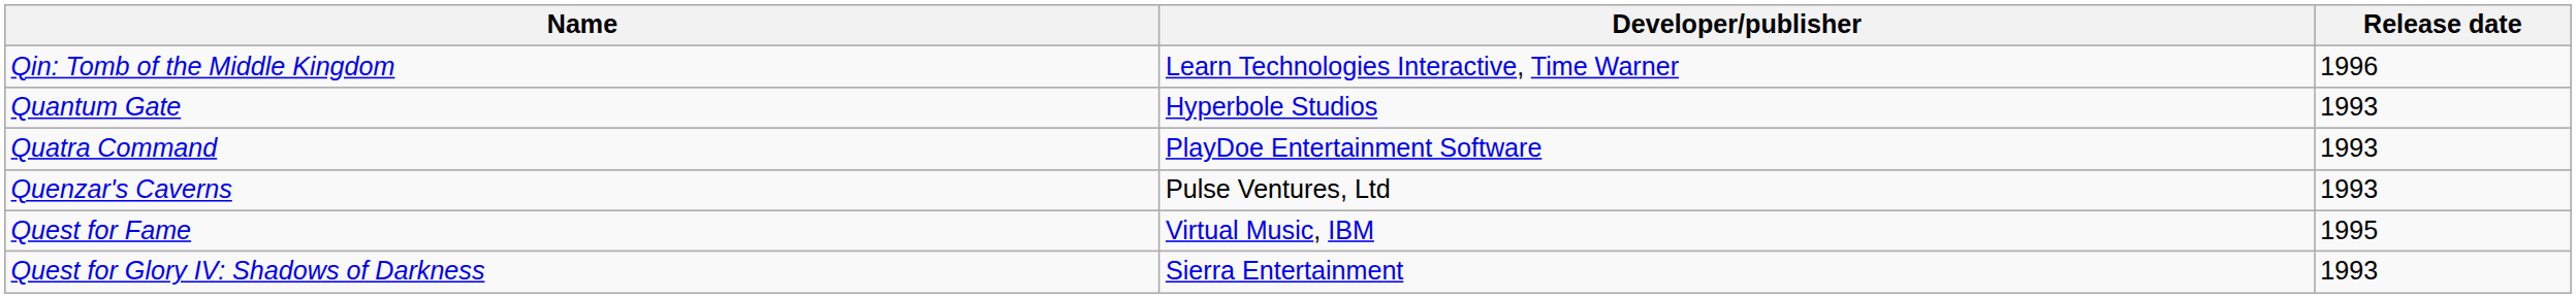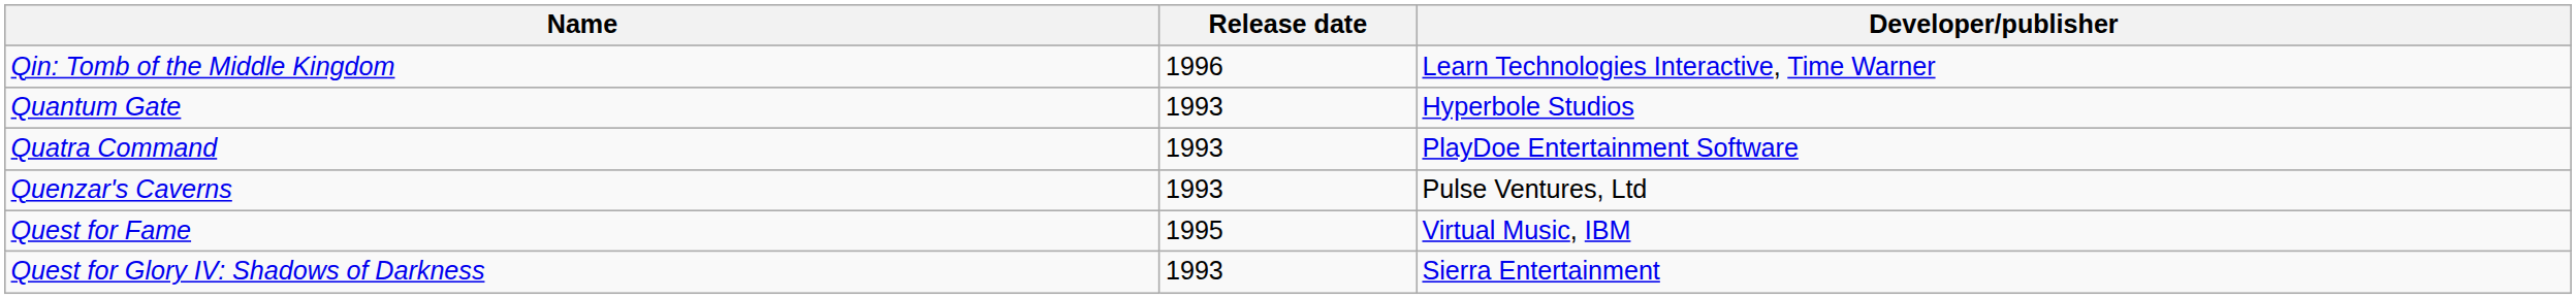columns swapped: Release date <-> Developer/publisher
